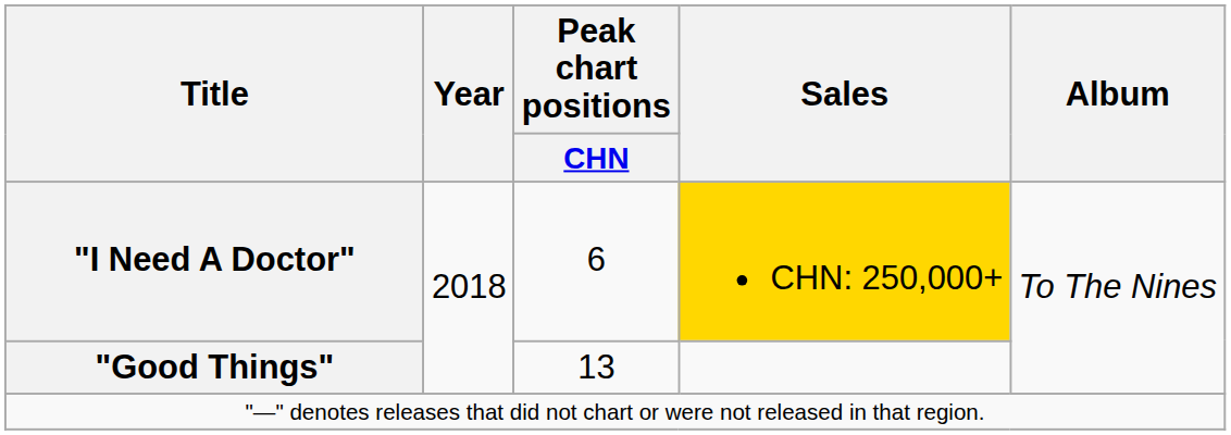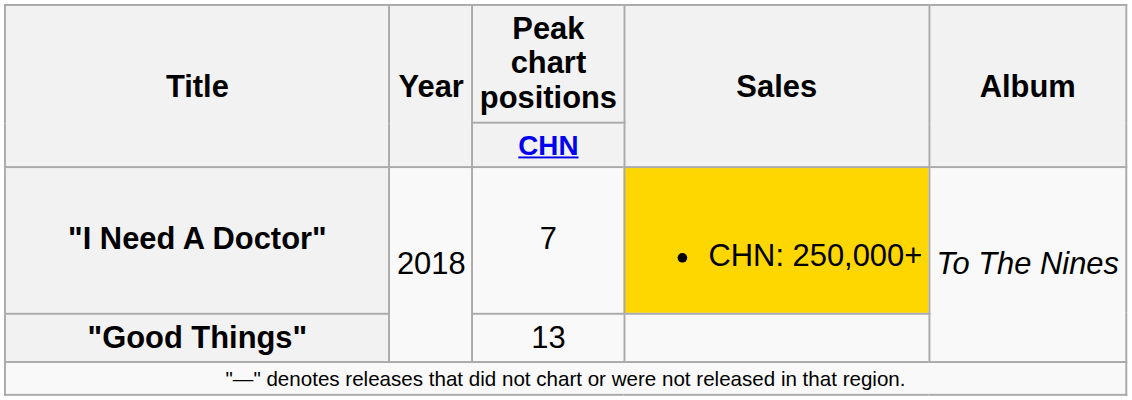"I Need A Doctor" | Peak chart positions / CHN: 6 -> 7
